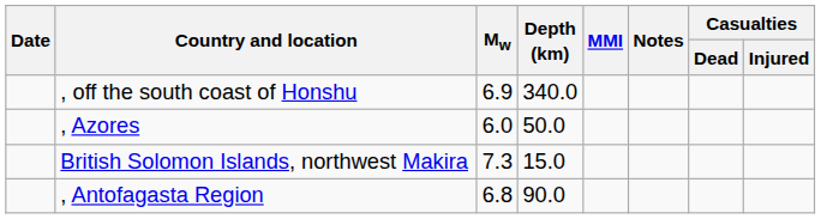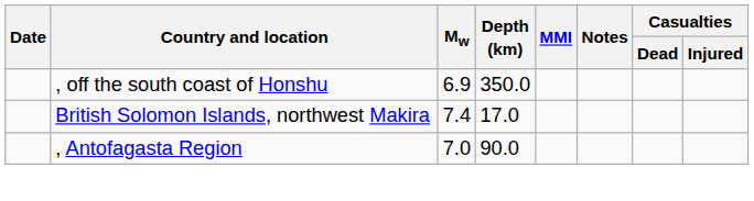, off the south coast of Honshu | Depth (km): 340.0 -> 350.0
- row: , Azores | 6.0 | 50.0
British Solomon Islands, northwest Makira | Mw: 7.3 -> 7.4
British Solomon Islands, northwest Makira | Depth (km): 15.0 -> 17.0
, Antofagasta Region | Mw: 6.8 -> 7.0
